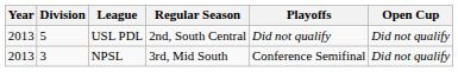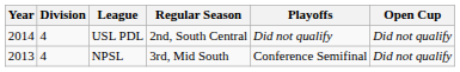USL PDL | Year: 2013 -> 2014
USL PDL | Division: 5 -> 4
NPSL | Division: 3 -> 4
